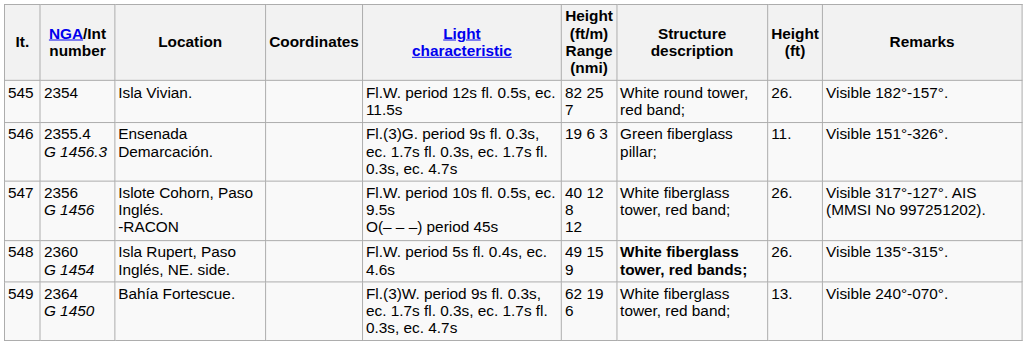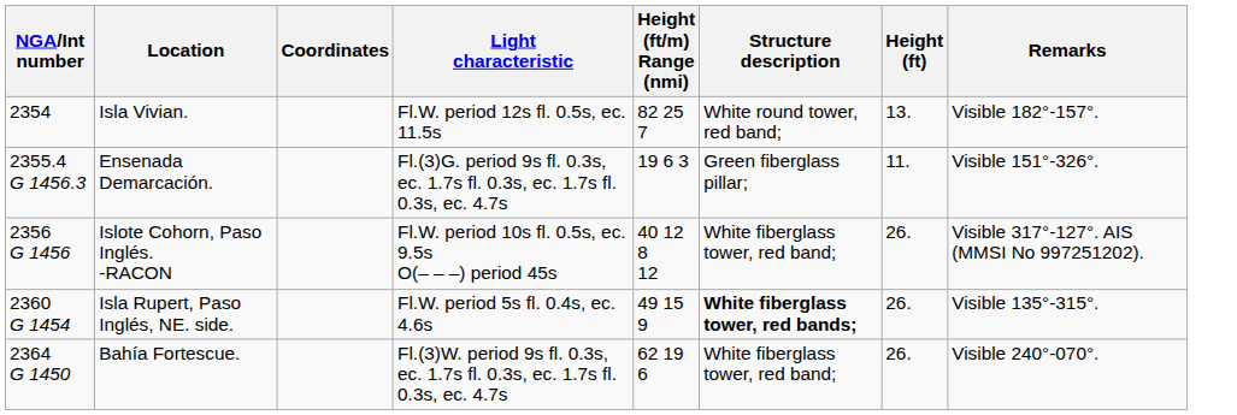- column: It. | 545 | 546 | 547 | 548 | 549
Isla Vivian. | Height (ft): 26. -> 13.
Bahía Fortescue. | Height (ft): 13. -> 26.
